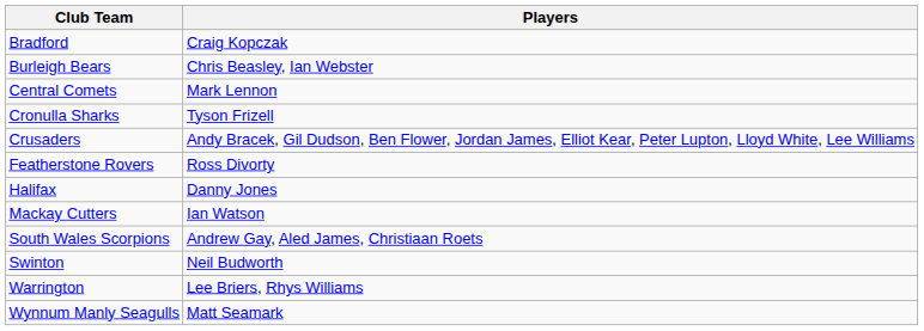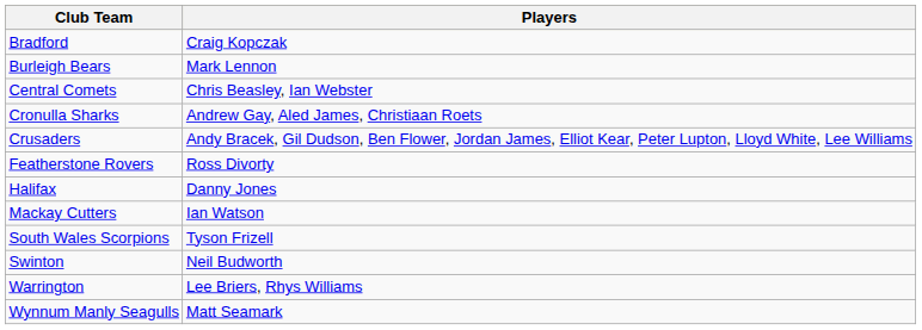Burleigh Bears | Players: Chris Beasley, Ian Webster -> Mark Lennon
Central Comets | Players: Mark Lennon -> Chris Beasley, Ian Webster
Cronulla Sharks | Players: Tyson Frizell -> Andrew Gay, Aled James, Christiaan Roets
South Wales Scorpions | Players: Andrew Gay, Aled James, Christiaan Roets -> Tyson Frizell
